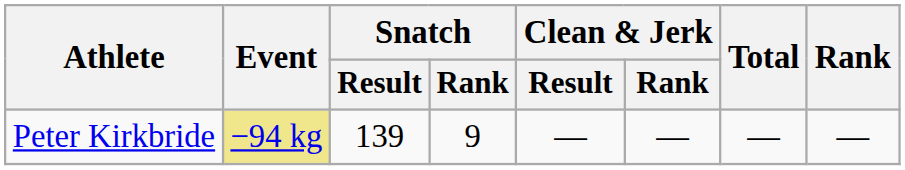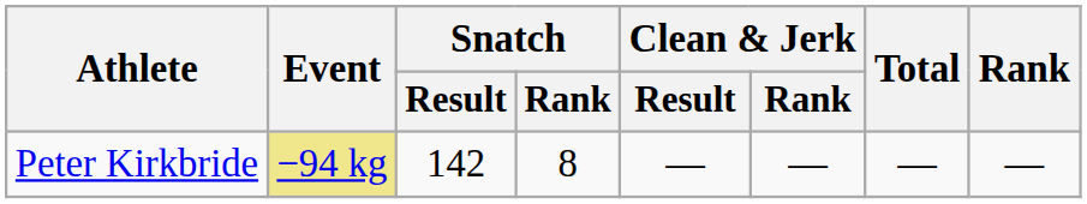Peter Kirkbride | Snatch / Result: 139 -> 142
Peter Kirkbride | Snatch / Rank: 9 -> 8
